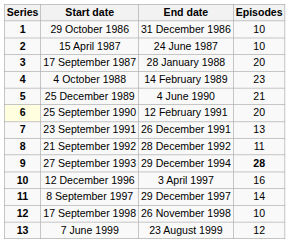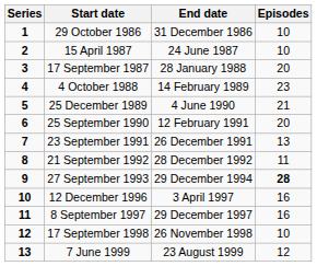25 September 1990 | Series: lightyellow background -> no background
8 September 1997 | Episodes: 14 -> 16
